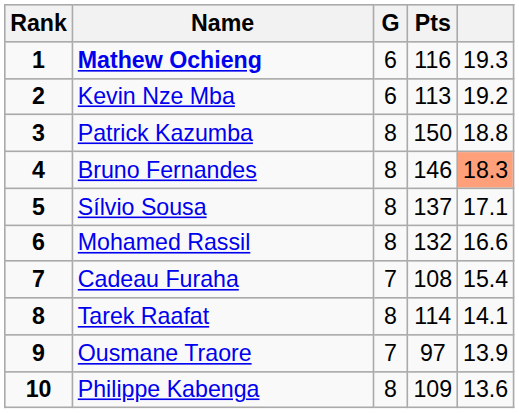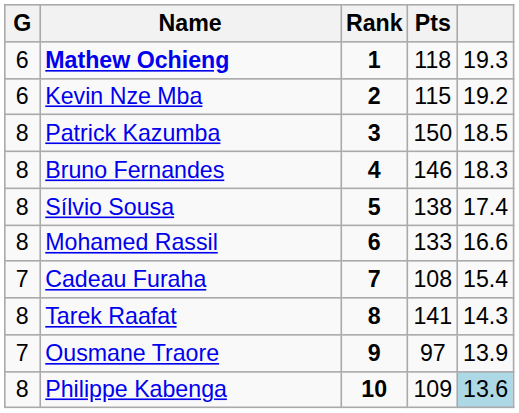columns swapped: Rank <-> G
Mathew Ochieng | Pts: 116 -> 118
Kevin Nze Mba | Pts: 113 -> 115
Patrick Kazumba | column 5: 18.8 -> 18.5
Bruno Fernandes | column 5: lightsalmon background -> no background
Sílvio Sousa | Pts: 137 -> 138
Sílvio Sousa | column 5: 17.1 -> 17.4
Mohamed Rassil | Pts: 132 -> 133
Tarek Raafat | Pts: 114 -> 141
Tarek Raafat | column 5: 14.1 -> 14.3
Philippe Kabenga | column 5: no background -> lightblue background
